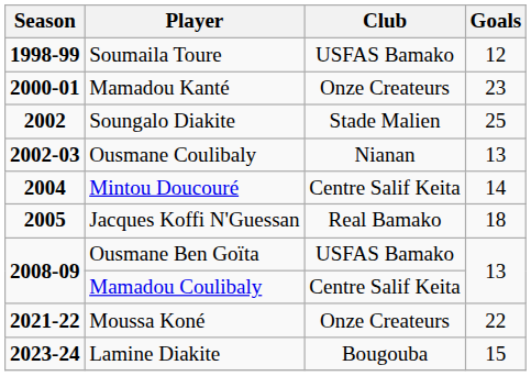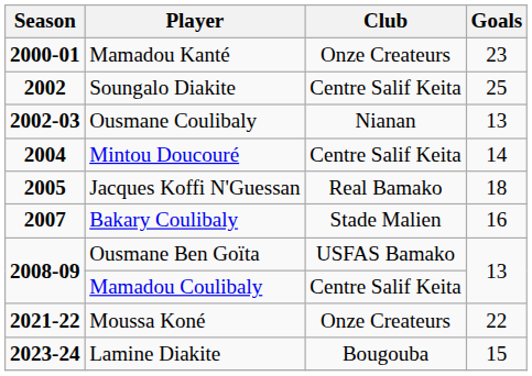- row: 1998-99 | Soumaila Toure | USFAS Bamako | 12
Soungalo Diakite | Club: Stade Malien -> Centre Salif Keita
+ row: 2007 | Bakary Coulibaly | Stade Malien | 16
